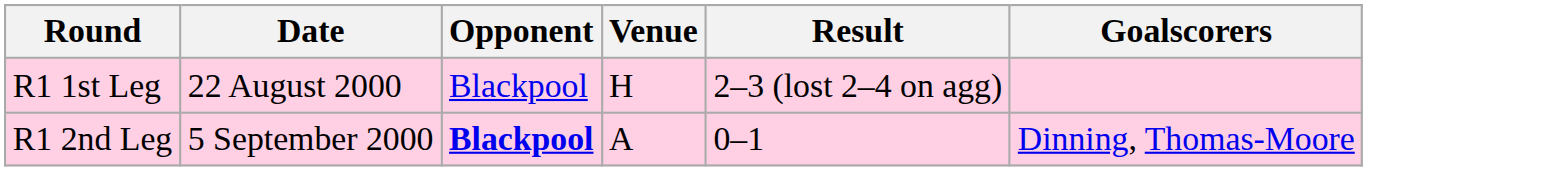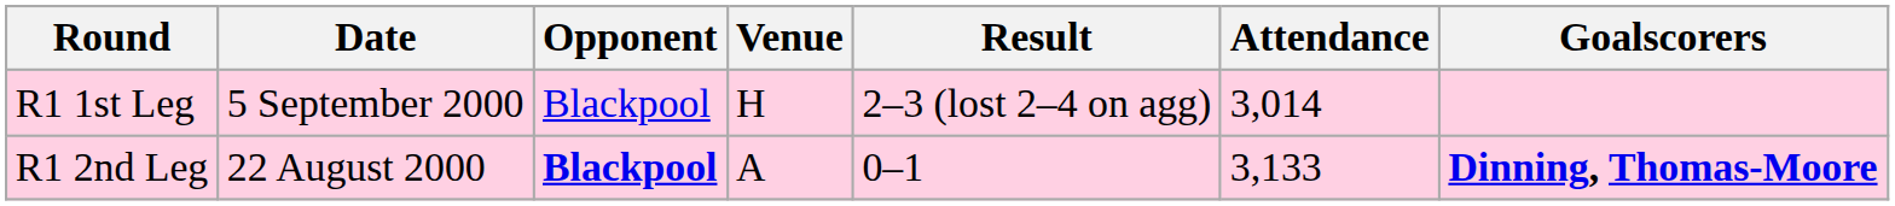+ column: Attendance | 3,014 | 3,133
R1 1st Leg | Date: 22 August 2000 -> 5 September 2000
R1 2nd Leg | Date: 5 September 2000 -> 22 August 2000
R1 2nd Leg | Goalscorers: normal -> bold
